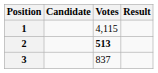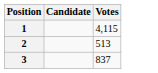- column: Result
2 | Votes: bold -> normal
